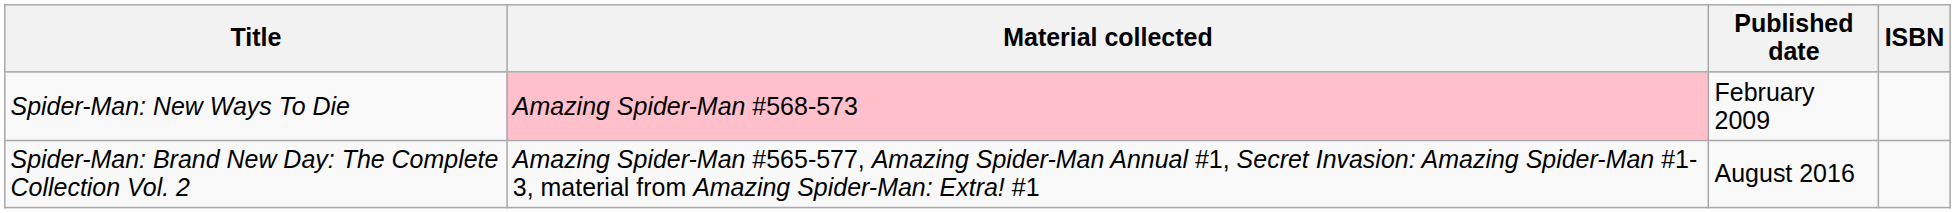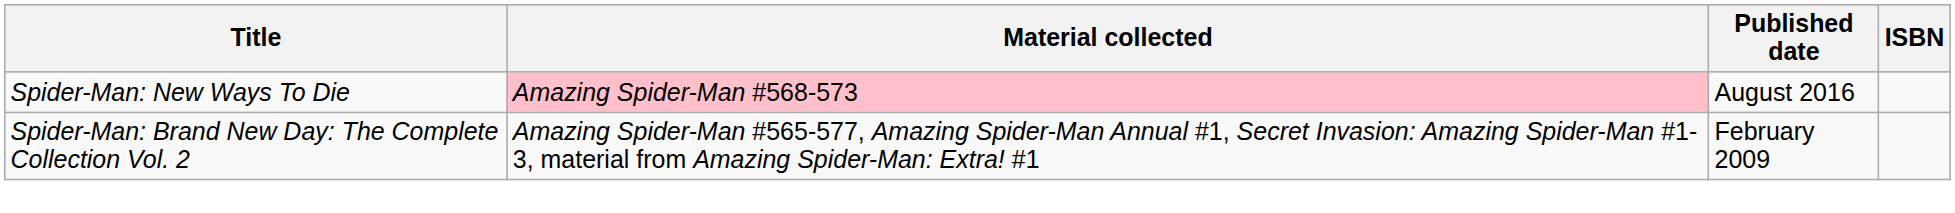Spider-Man: New Ways To Die | Published date: February 2009 -> August 2016
Spider-Man: Brand New Day: The Complete Collection Vol. 2 | Published date: August 2016 -> February 2009
